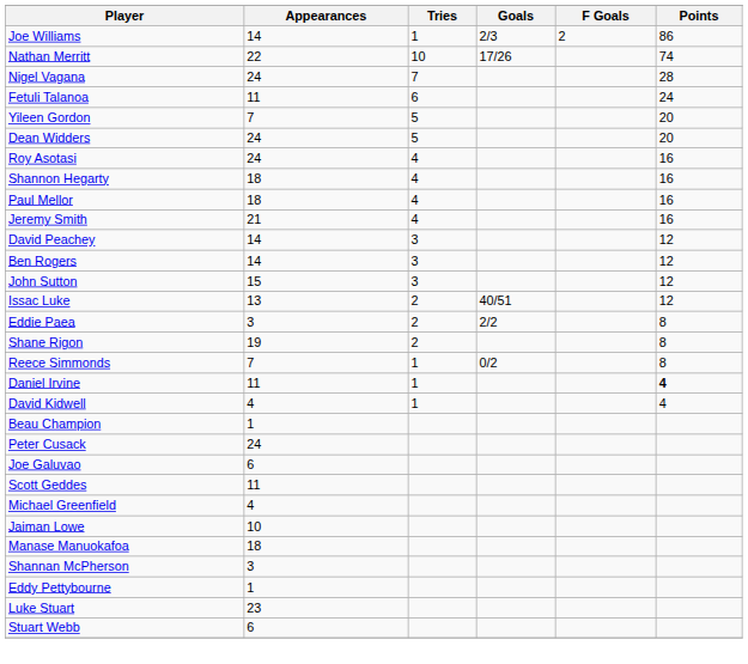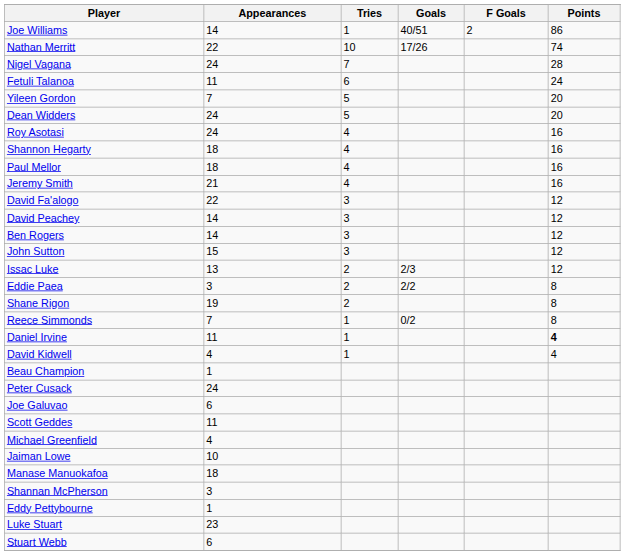Joe Williams | Goals: 2/3 -> 40/51
+ row: David Fa'alogo | 22 | 3 | 12
Issac Luke | Goals: 40/51 -> 2/3
